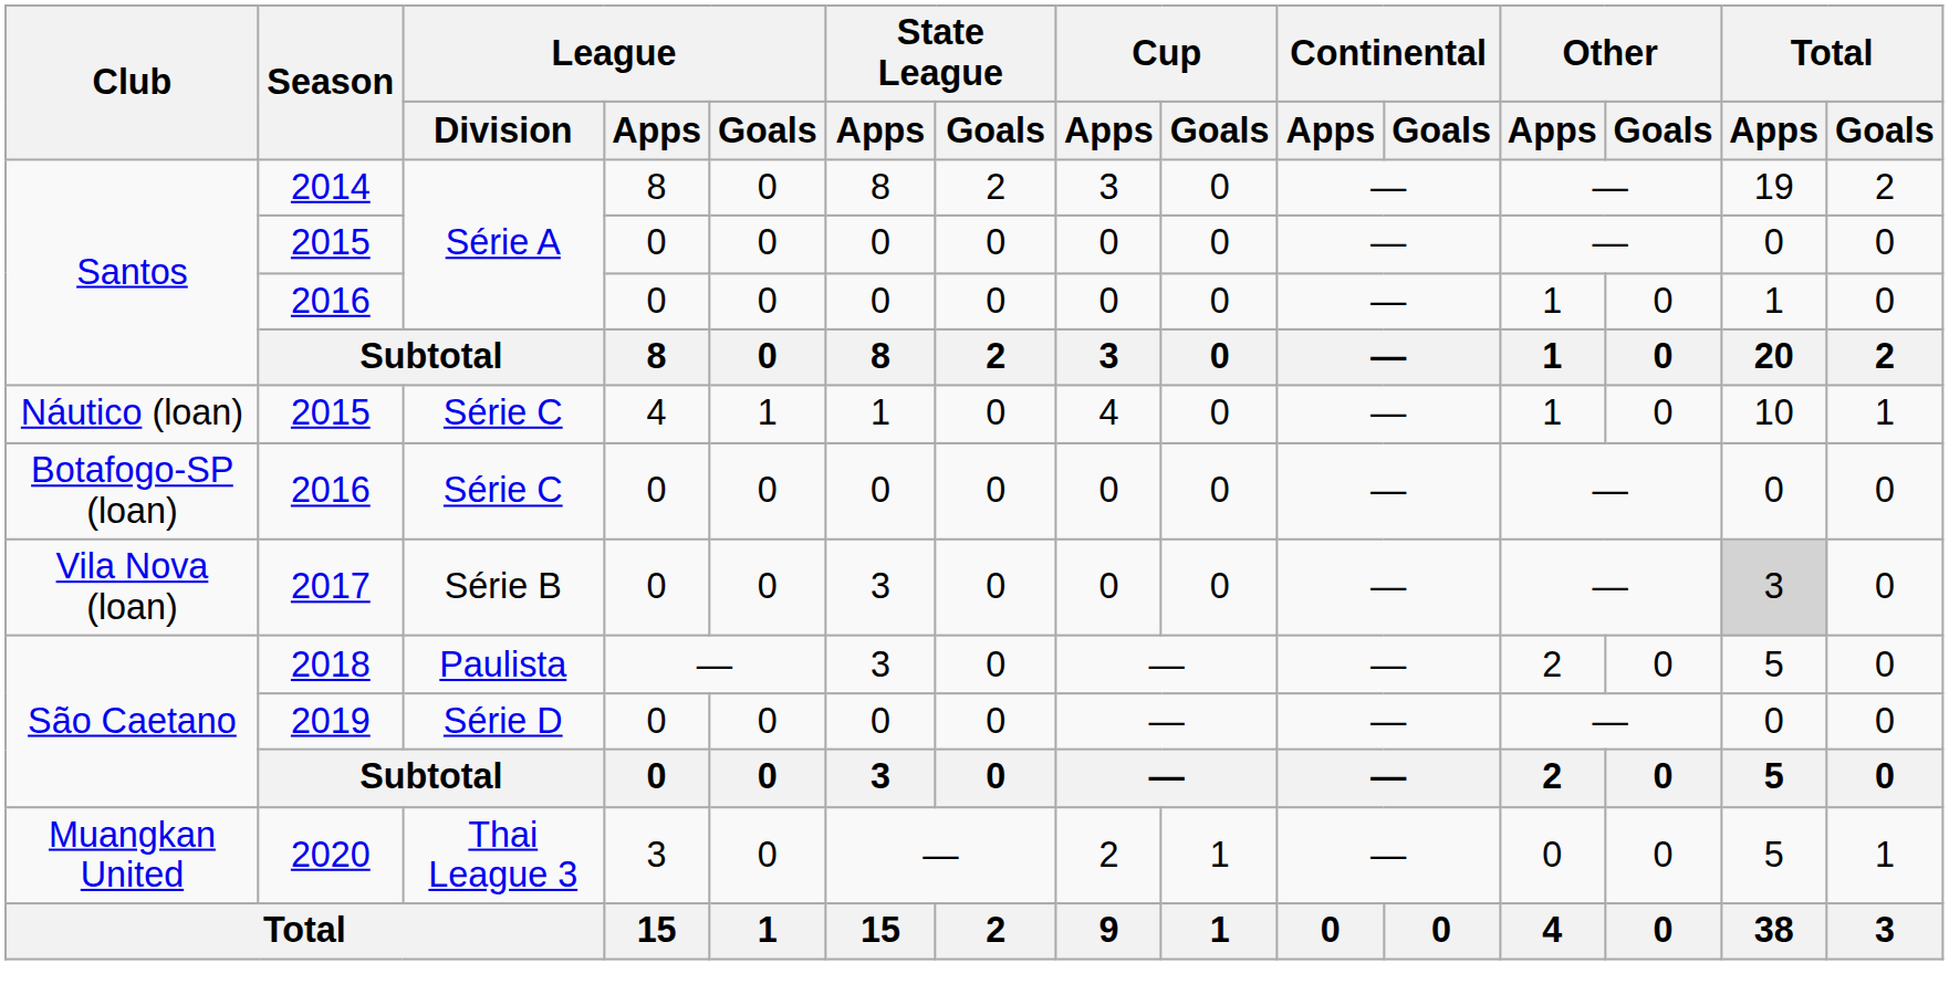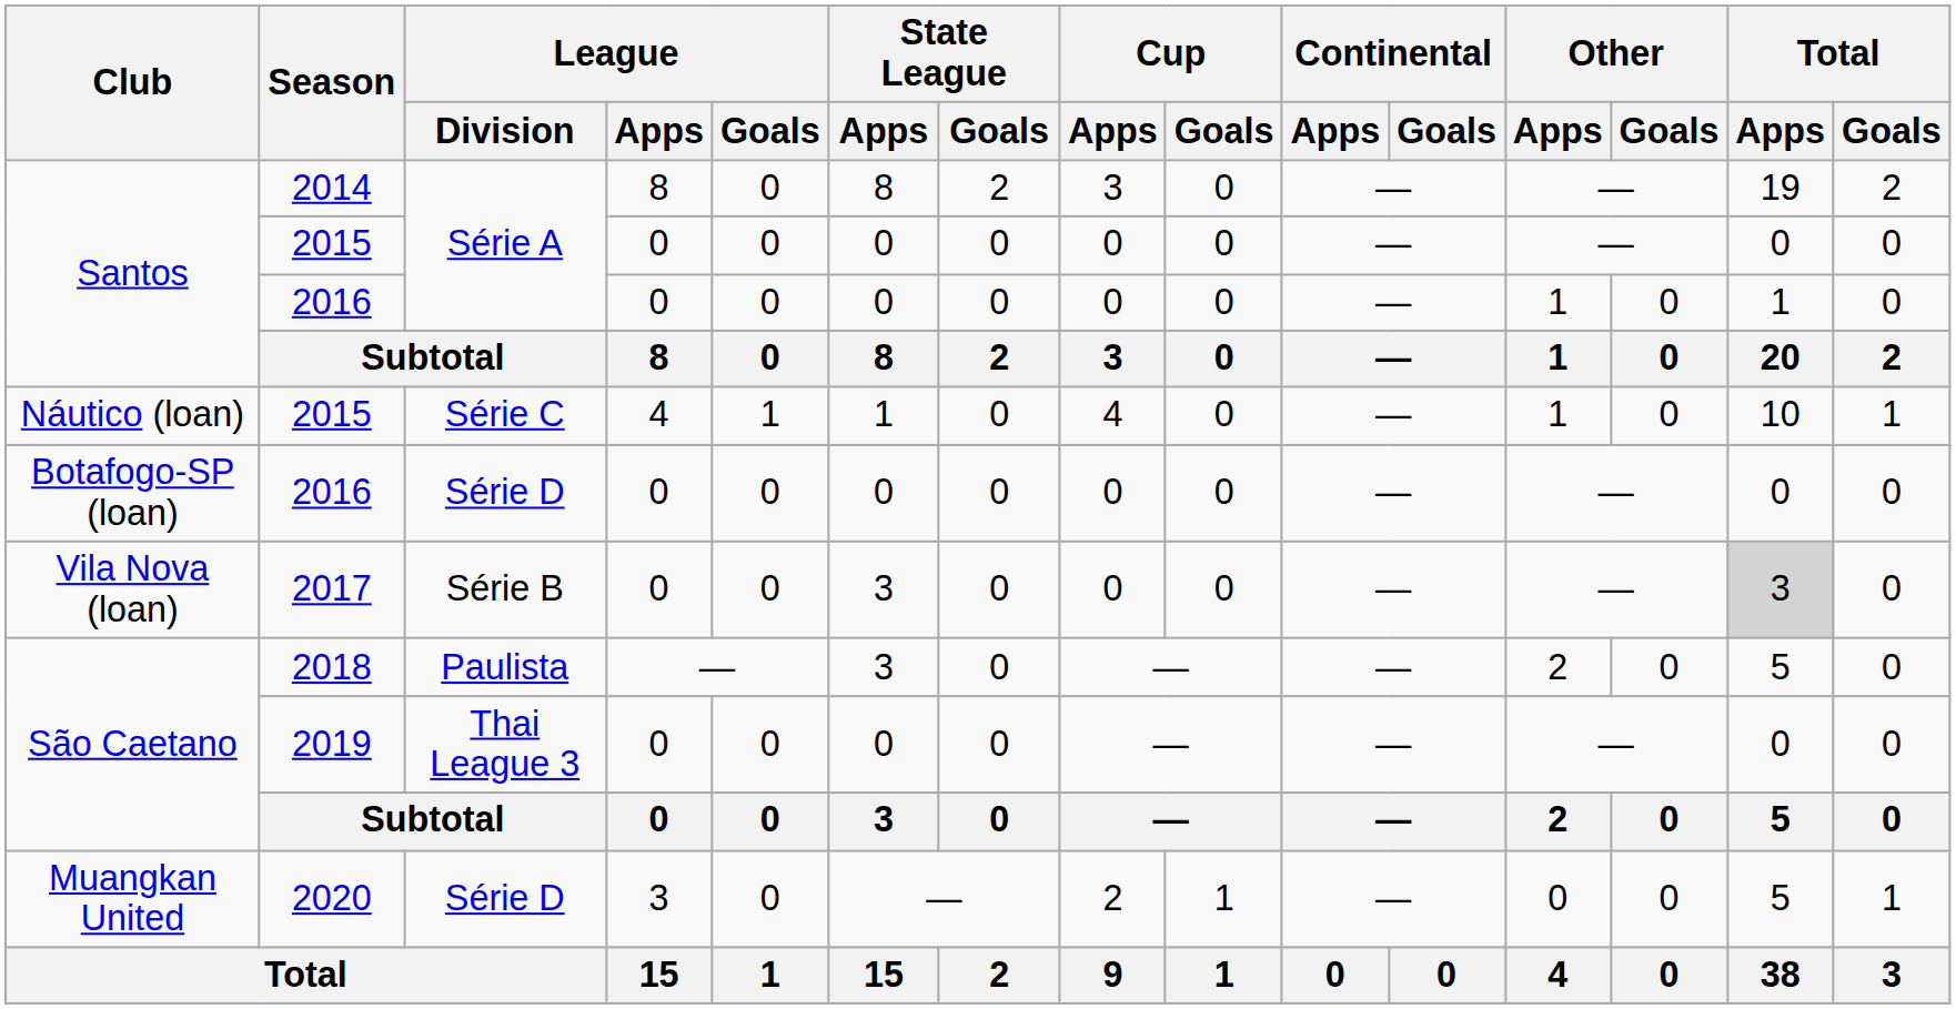Botafogo-SP (loan) / 2016 | League / Division: Série C -> Série D
2019 | League / Division: Série D -> Thai League 3
2020 | League / Division: Thai League 3 -> Série D
